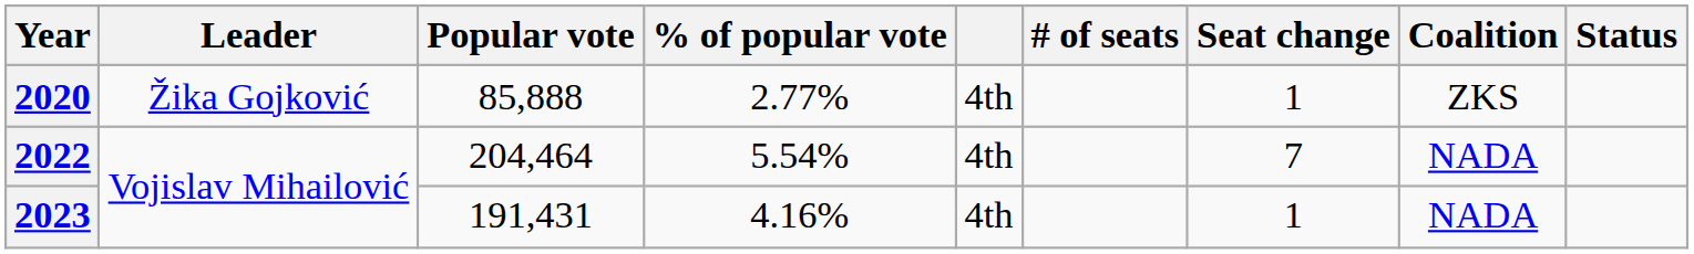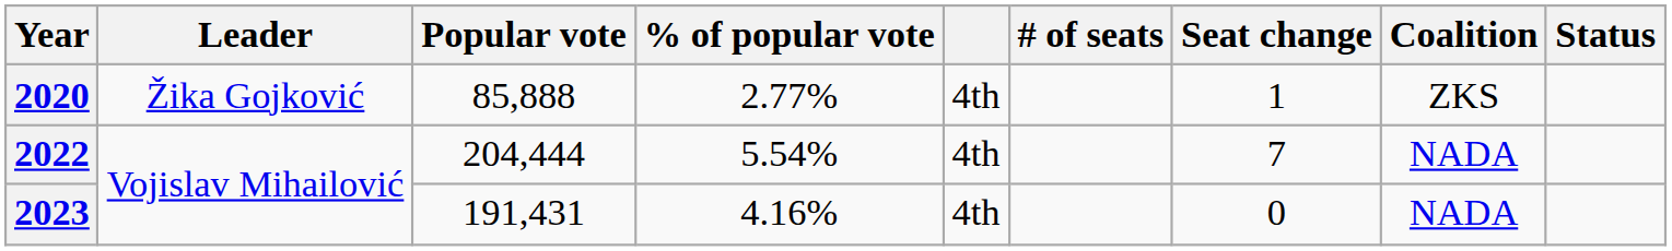2022 | Popular vote: 204,464 -> 204,444
2023 | Seat change: 1 -> 0
